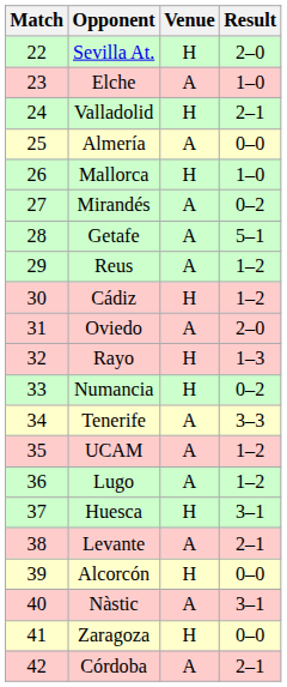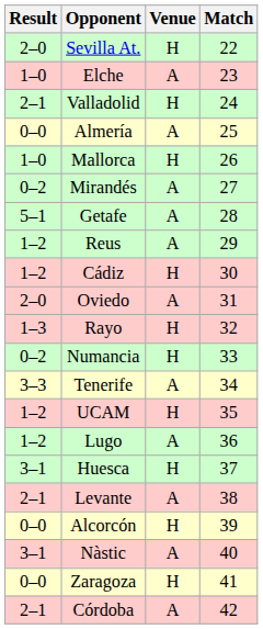columns swapped: Match <-> Result
UCAM | Venue: A -> H
